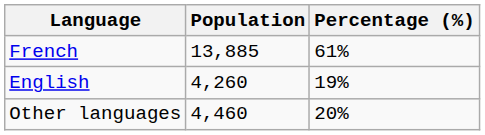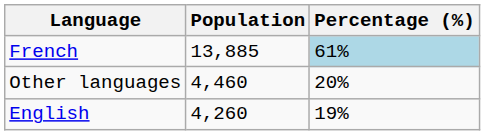French | Percentage (%): no background -> lightblue background
rows swapped: English <-> Other languages
